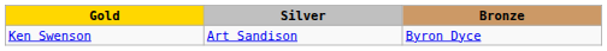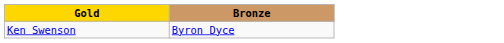- column: Silver | Art Sandison
